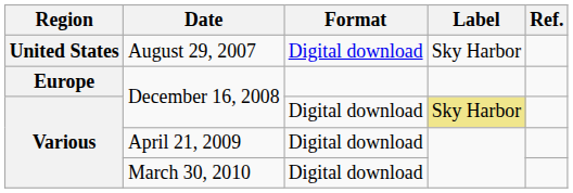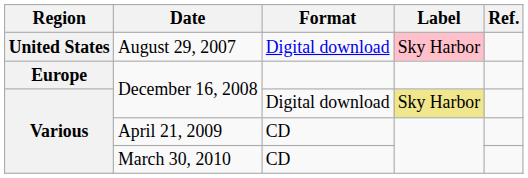August 29, 2007 | Label: no background -> pink background
April 21, 2009 | Format: Digital download -> CD
March 30, 2010 | Format: Digital download -> CD
